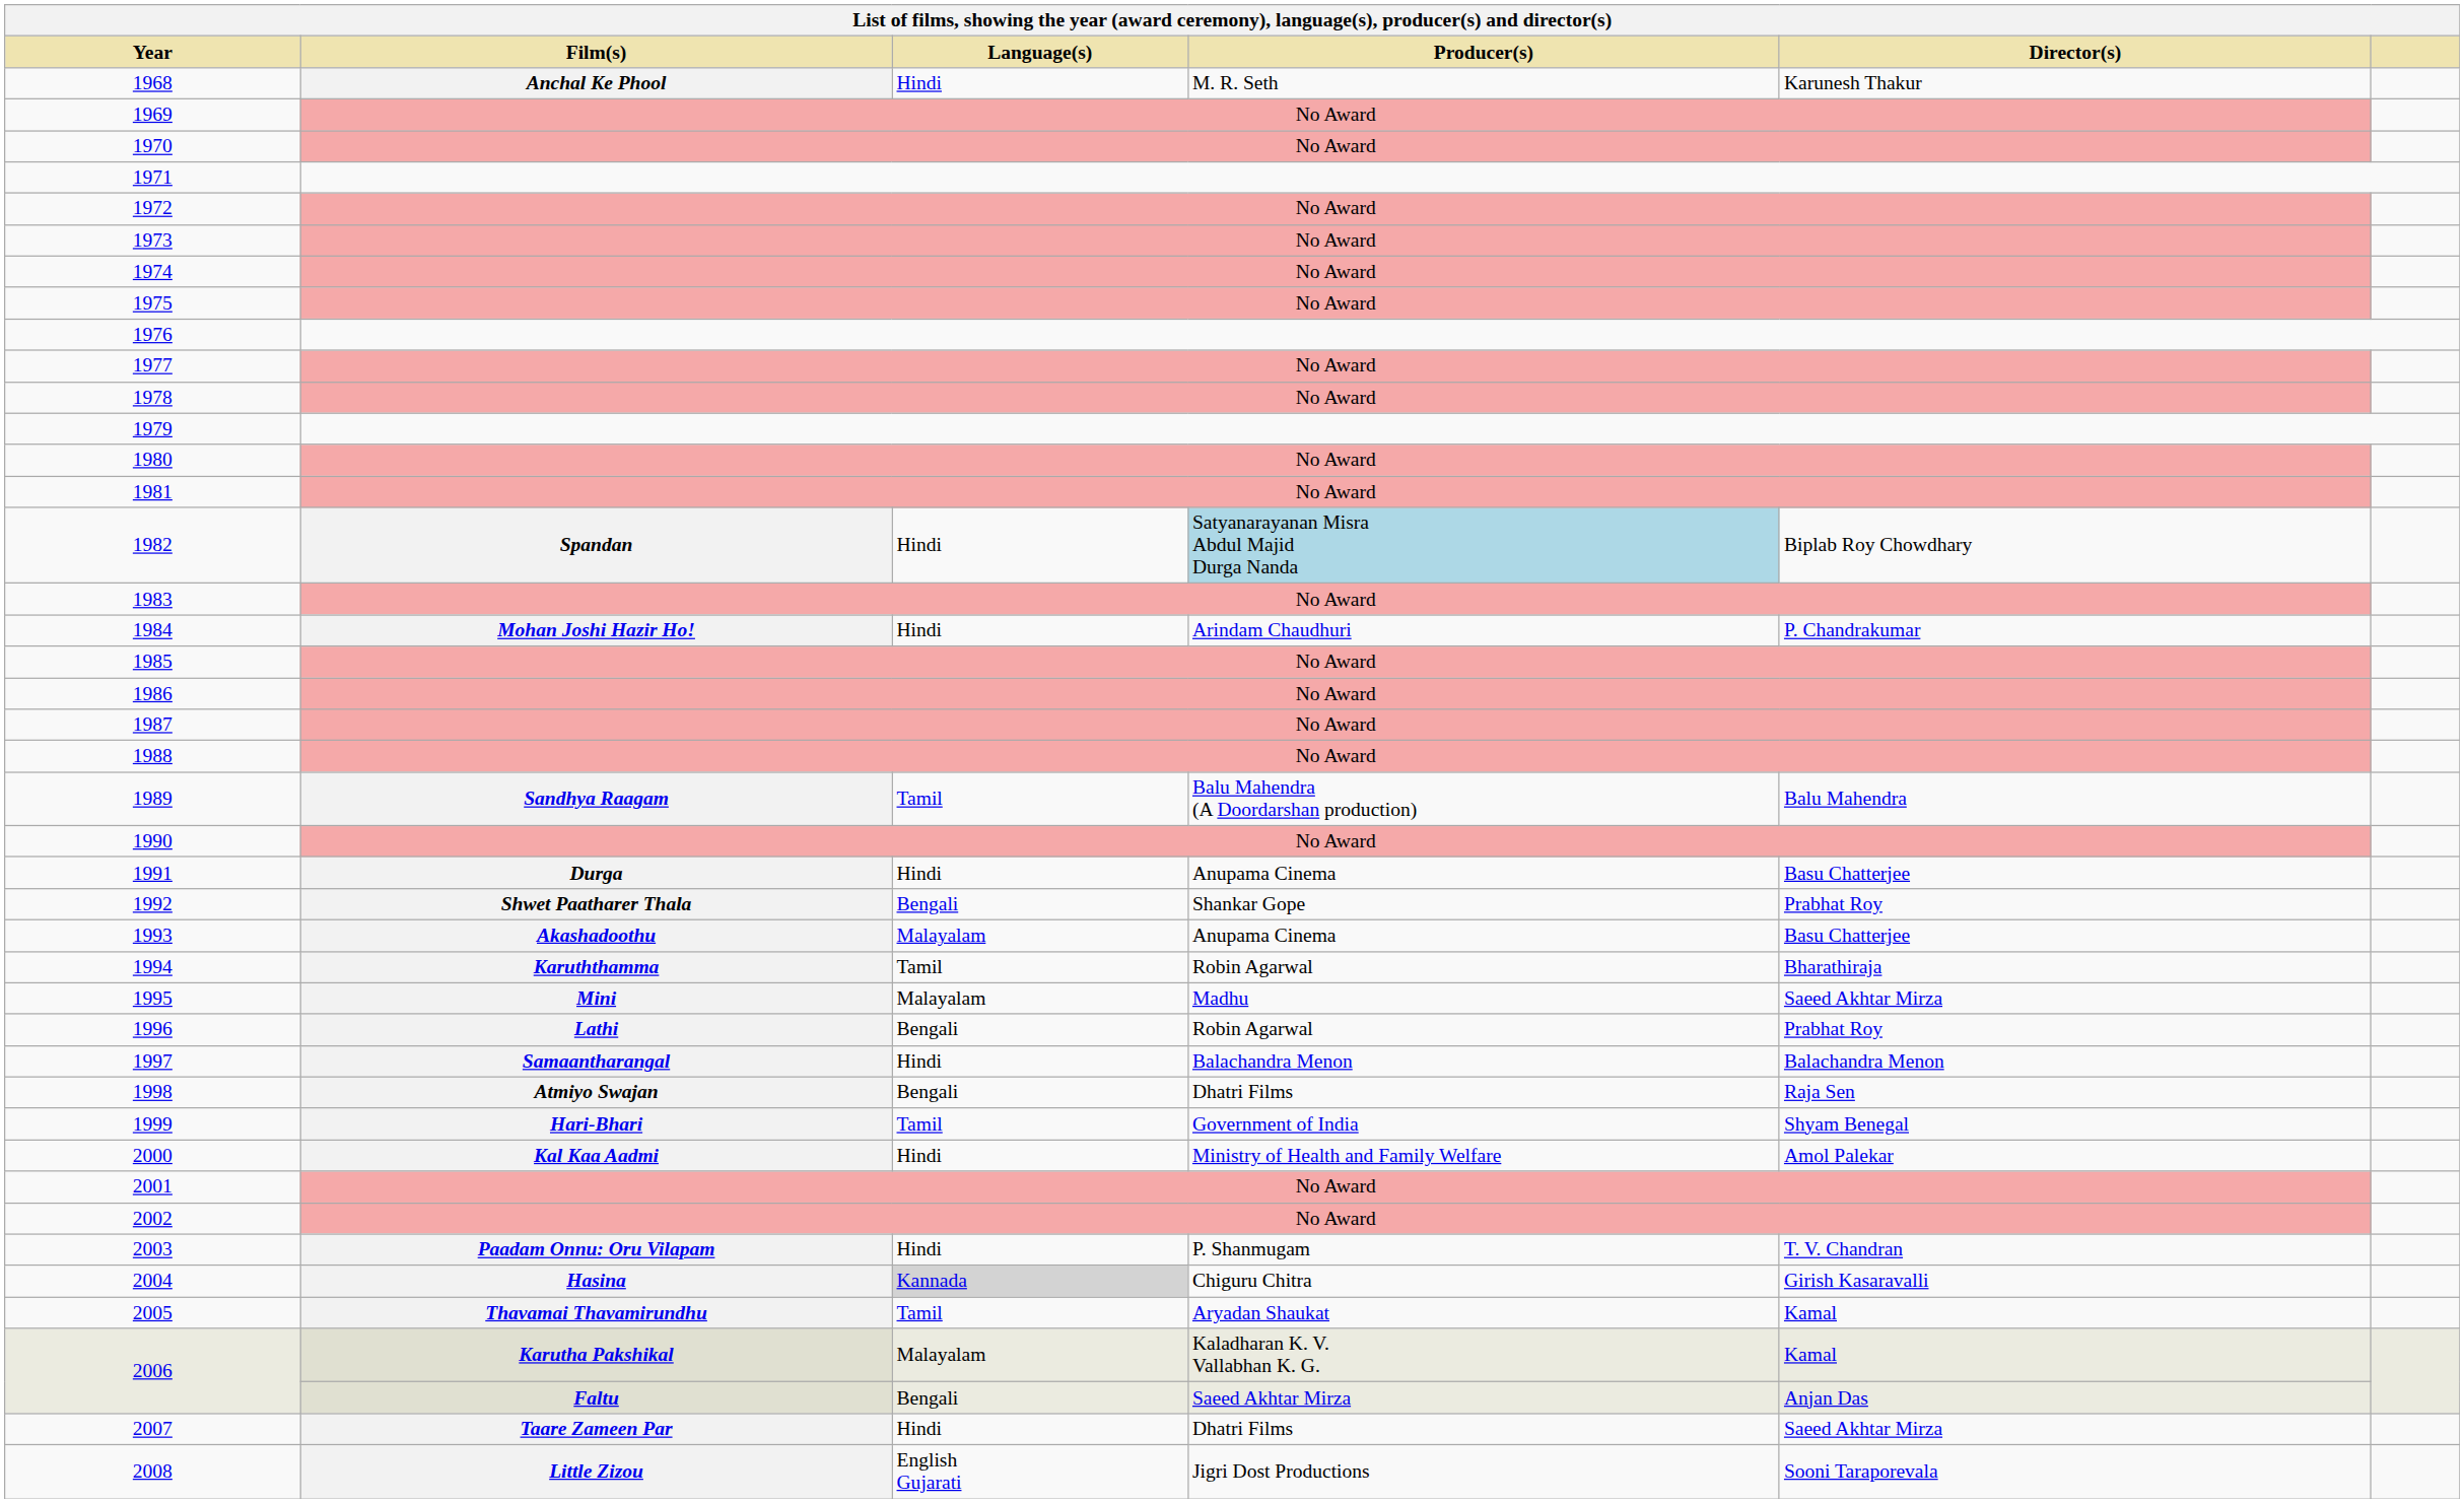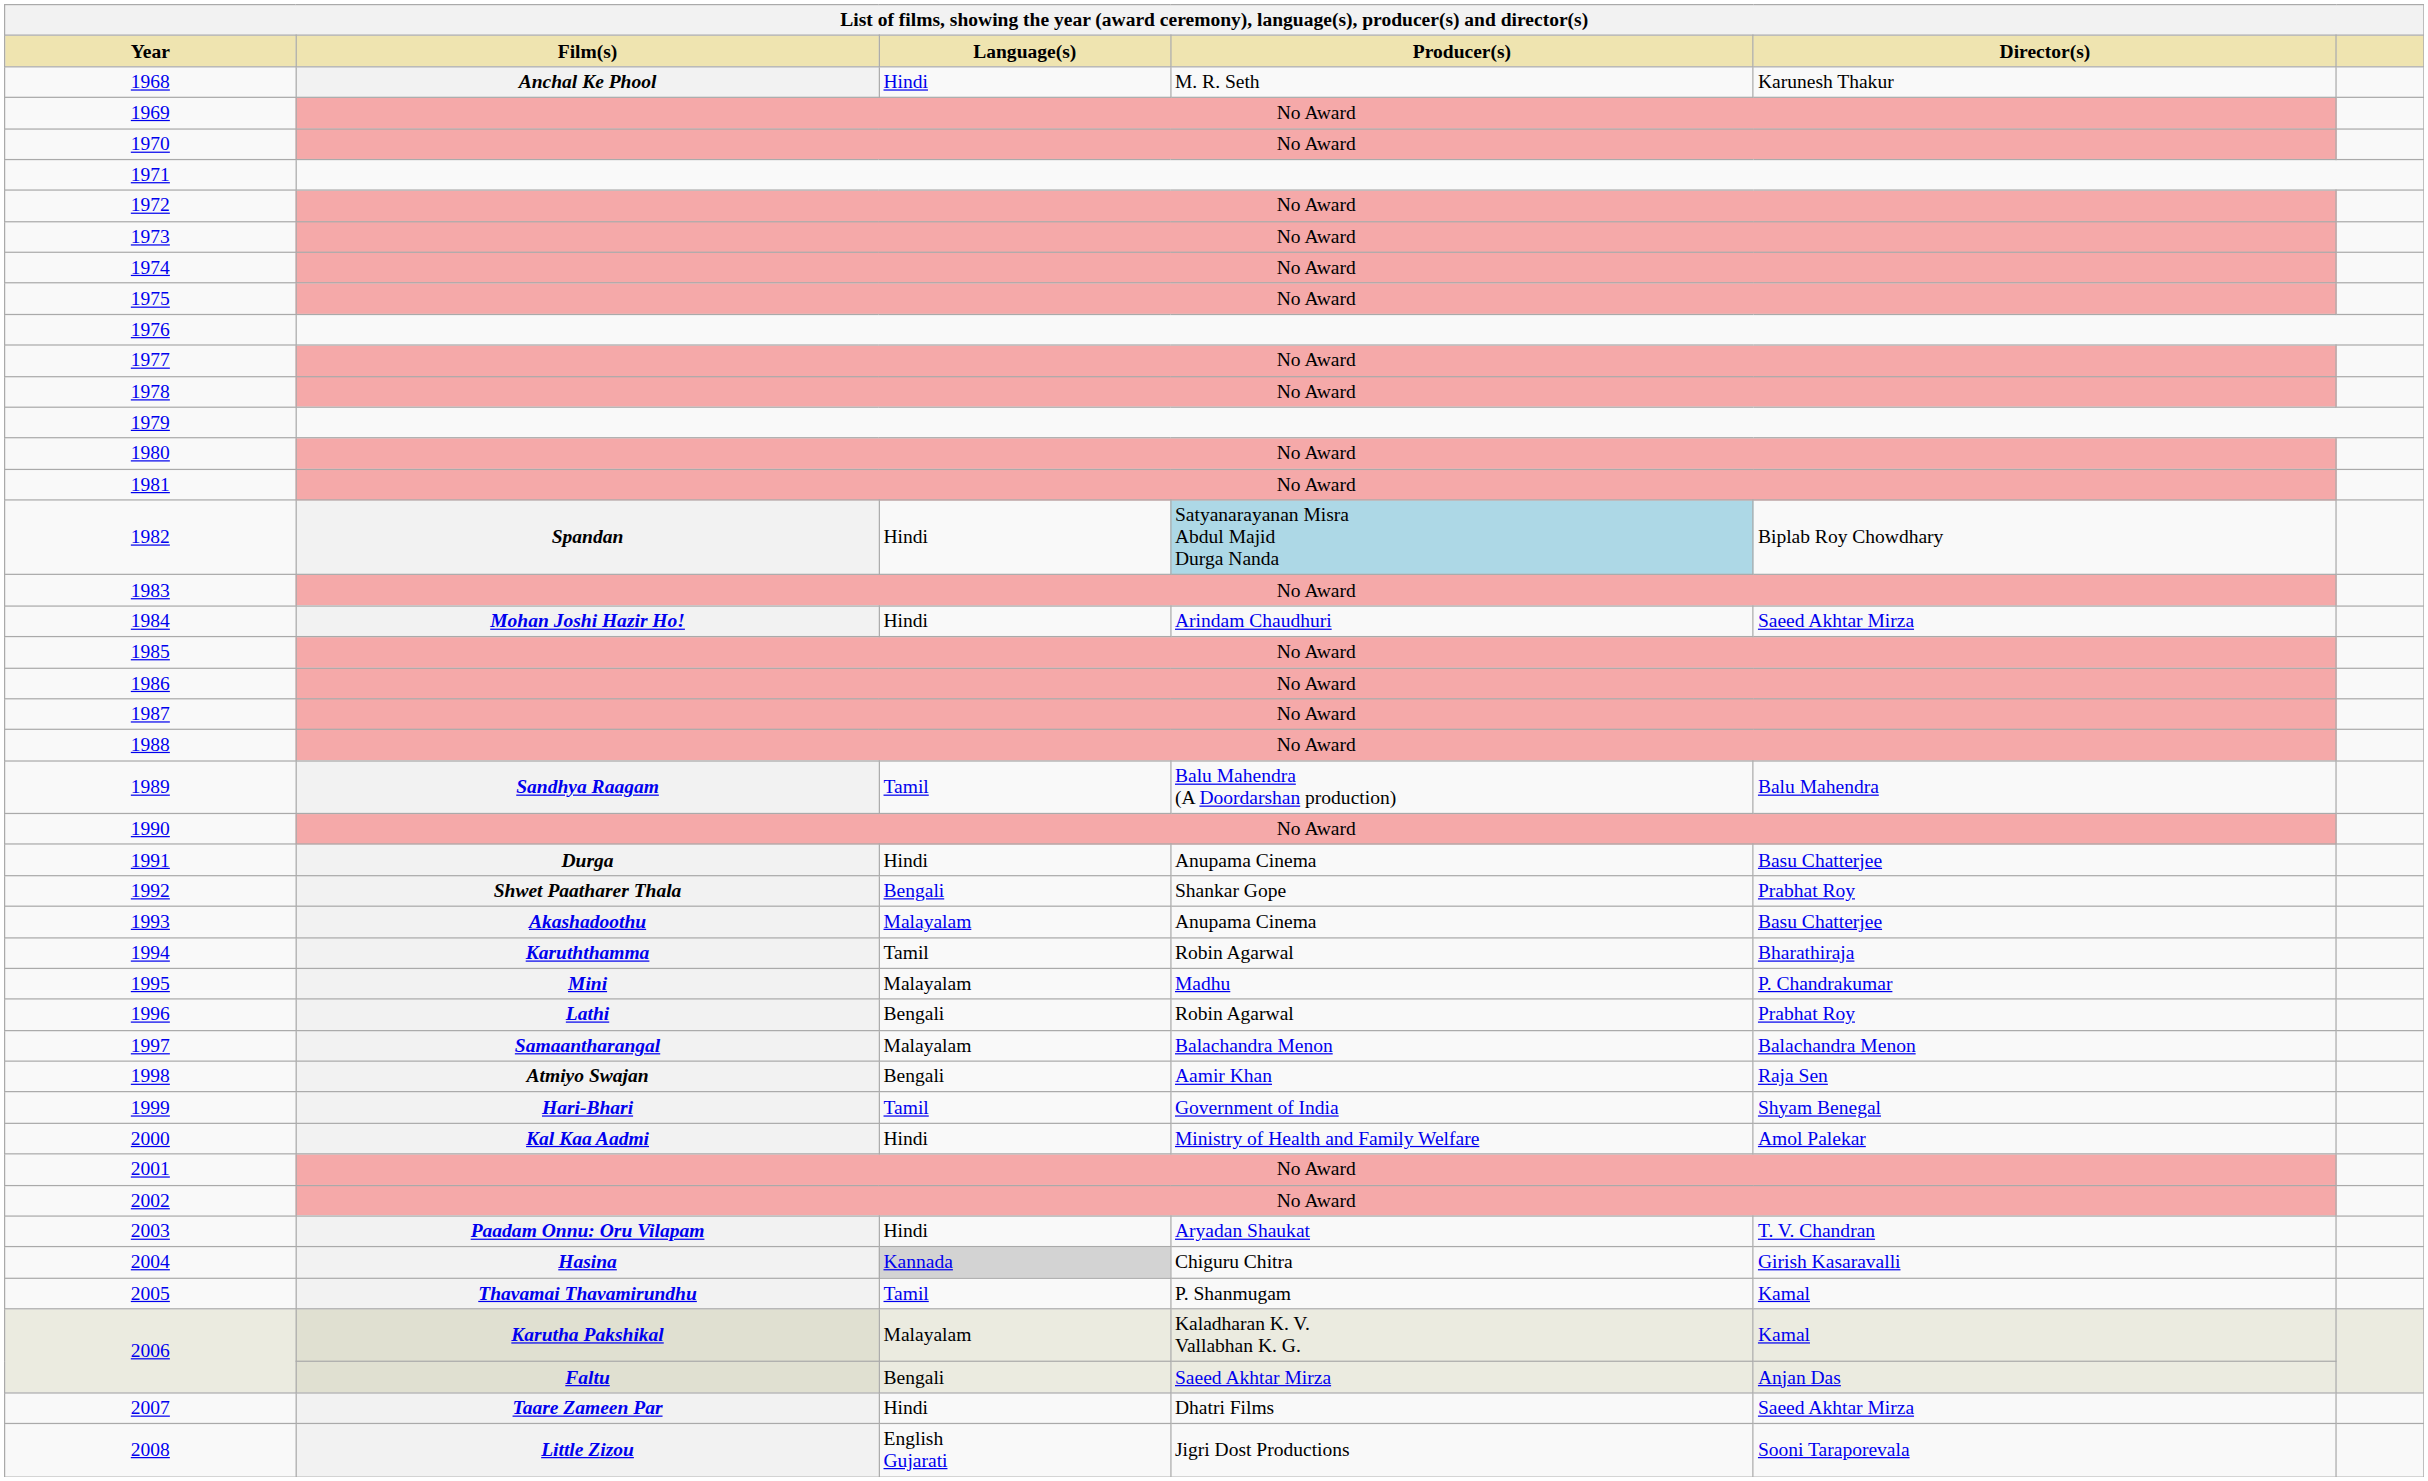1984 | Director(s): P. Chandrakumar -> Saeed Akhtar Mirza
1995 | Director(s): Saeed Akhtar Mirza -> P. Chandrakumar
1997 | Language(s): Hindi -> Malayalam
1998 | Producer(s): Dhatri Films -> Aamir Khan
2003 | Producer(s): P. Shanmugam -> Aryadan Shaukat
2005 | Producer(s): Aryadan Shaukat -> P. Shanmugam
